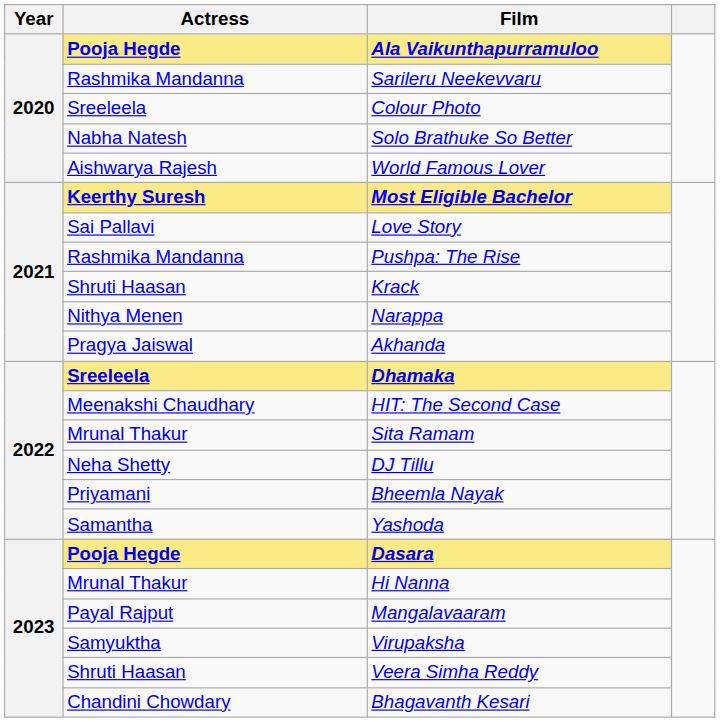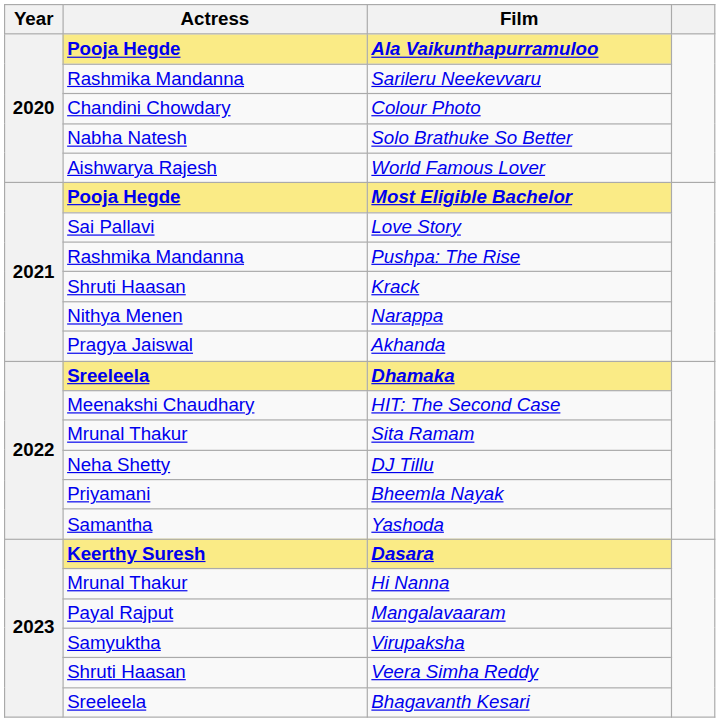Colour Photo | Actress: Sreeleela -> Chandini Chowdary
Most Eligible Bachelor | Actress: Keerthy Suresh -> Pooja Hegde
Dasara | Actress: Pooja Hegde -> Keerthy Suresh
Bhagavanth Kesari | Actress: Chandini Chowdary -> Sreeleela
